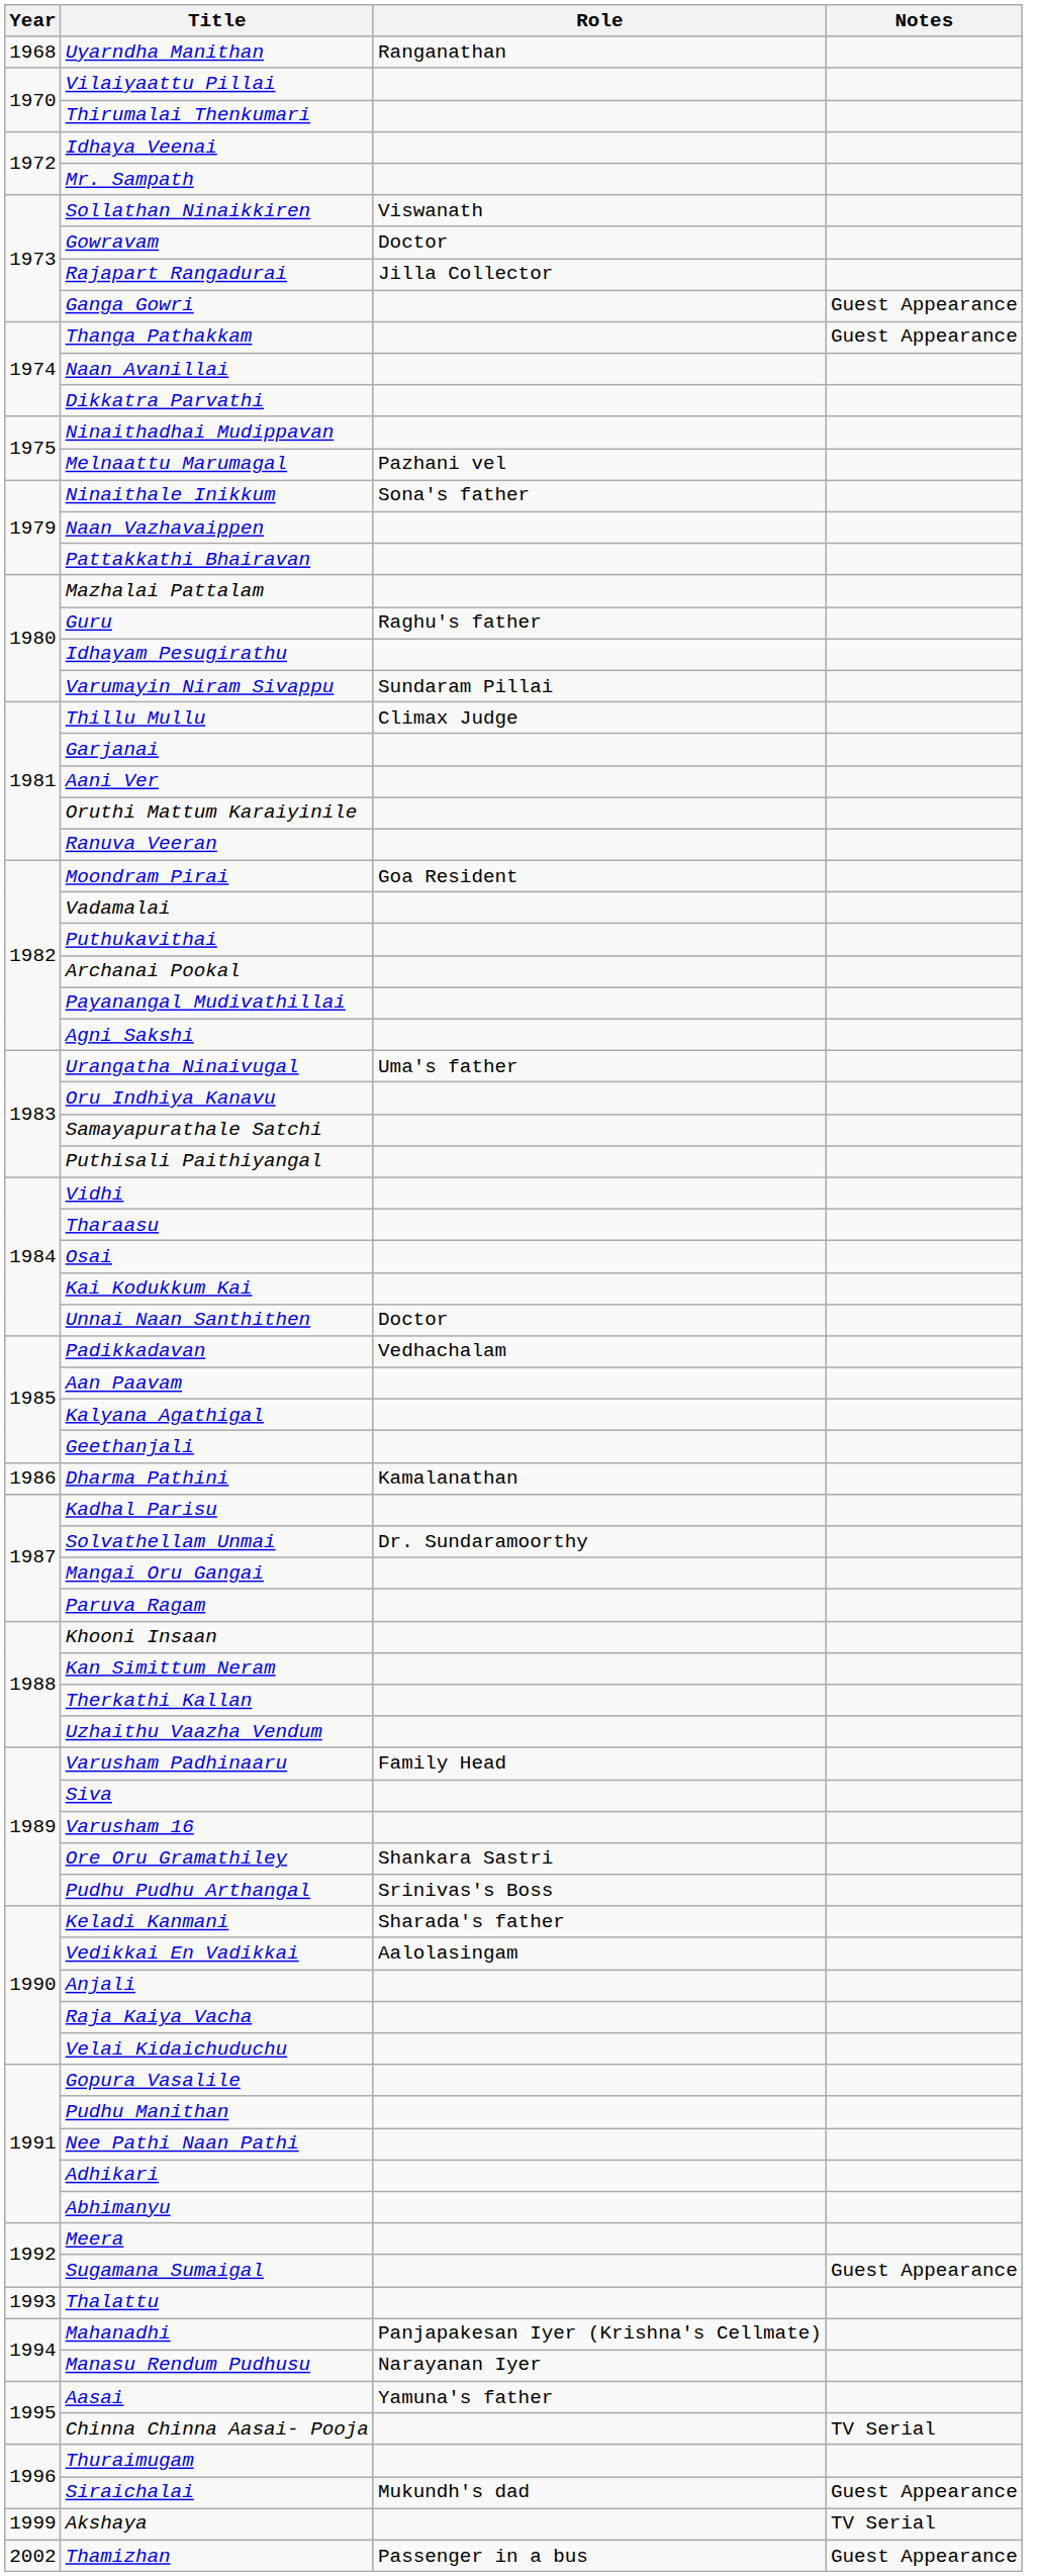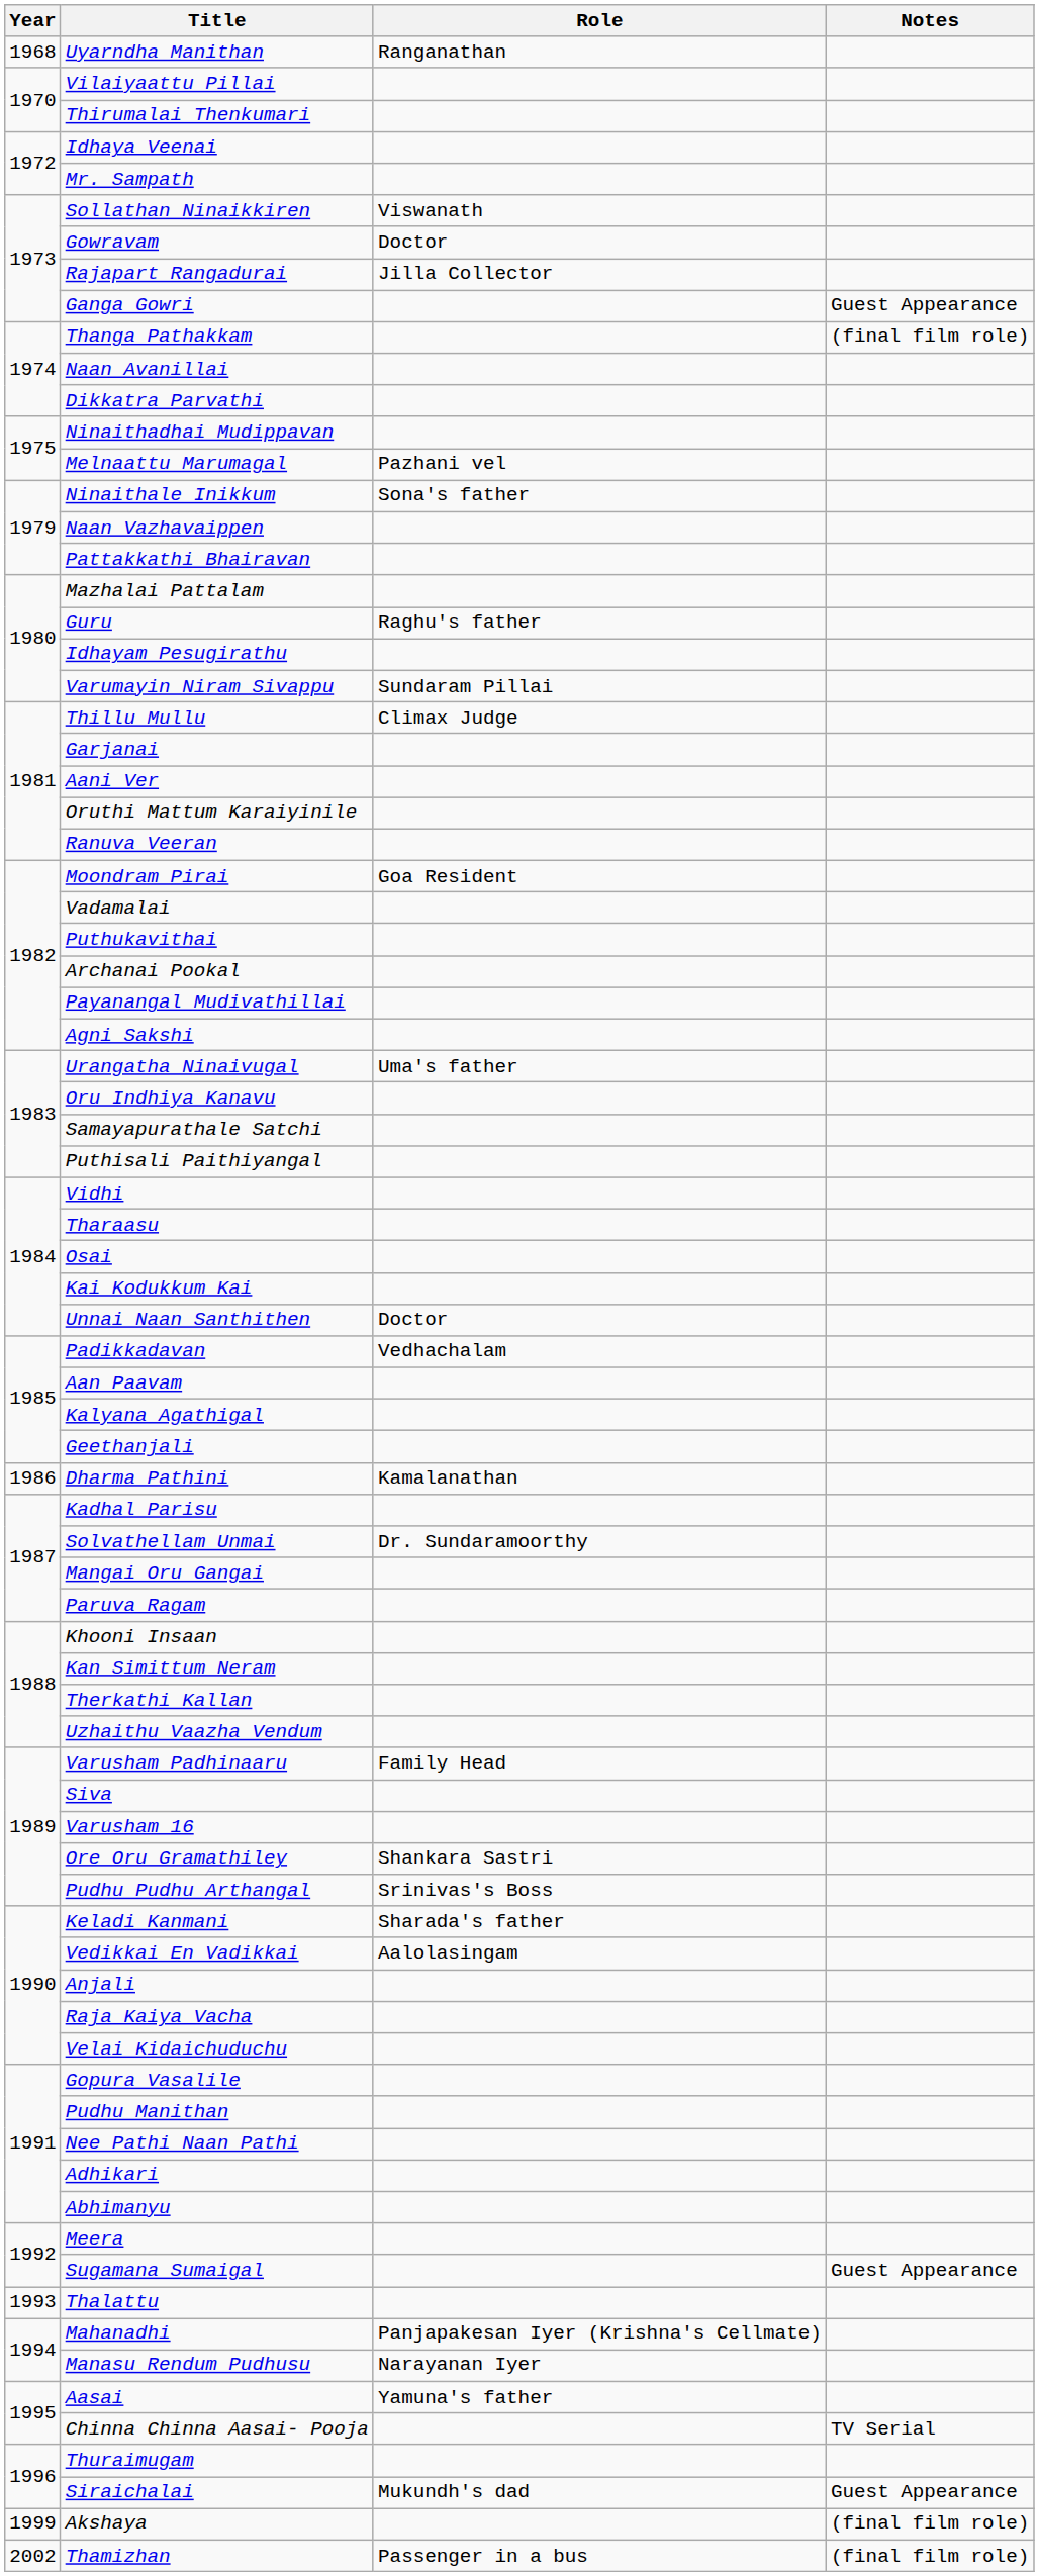Thanga Pathakkam | Notes: Guest Appearance -> (final film role)
Akshaya | Notes: TV Serial -> (final film role)
Thamizhan | Notes: Guest Appearance -> (final film role)
